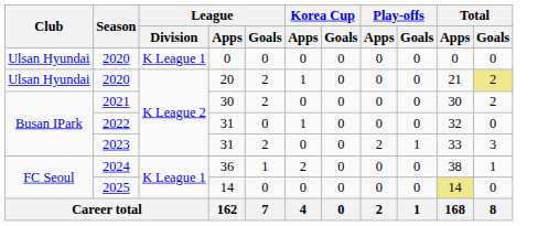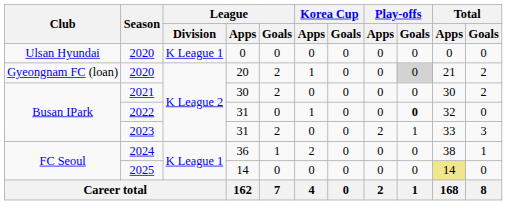2020 / 20 | Club: Ulsan Hyundai -> Gyeongnam FC (loan)
2020 / 20 | Play-offs / Goals: no background -> lightgrey background
2020 / 20 | Total / Goals: khaki background -> no background
2022 | Play-offs / Goals: normal -> bold
